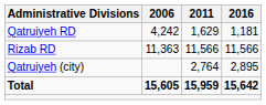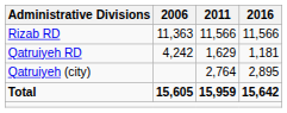rows swapped: Qatruiyeh RD <-> Rizab RD
